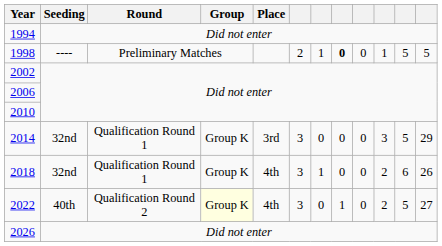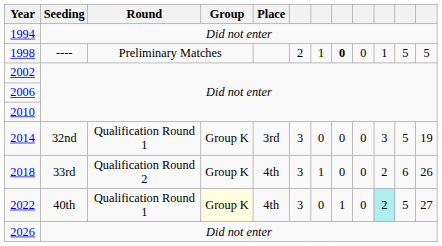2014 | column 12: 29 -> 19
2018 | Seeding: 32nd -> 33rd
2018 | Round: Qualification Round 1 -> Qualification Round 2
2022 | Round: Qualification Round 2 -> Qualification Round 1
2022 | column 10: no background -> paleturquoise background
